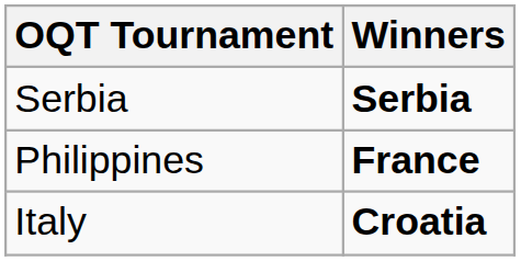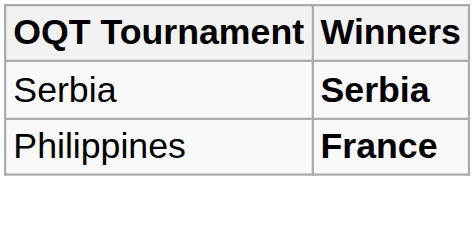- row: Italy | Croatia
